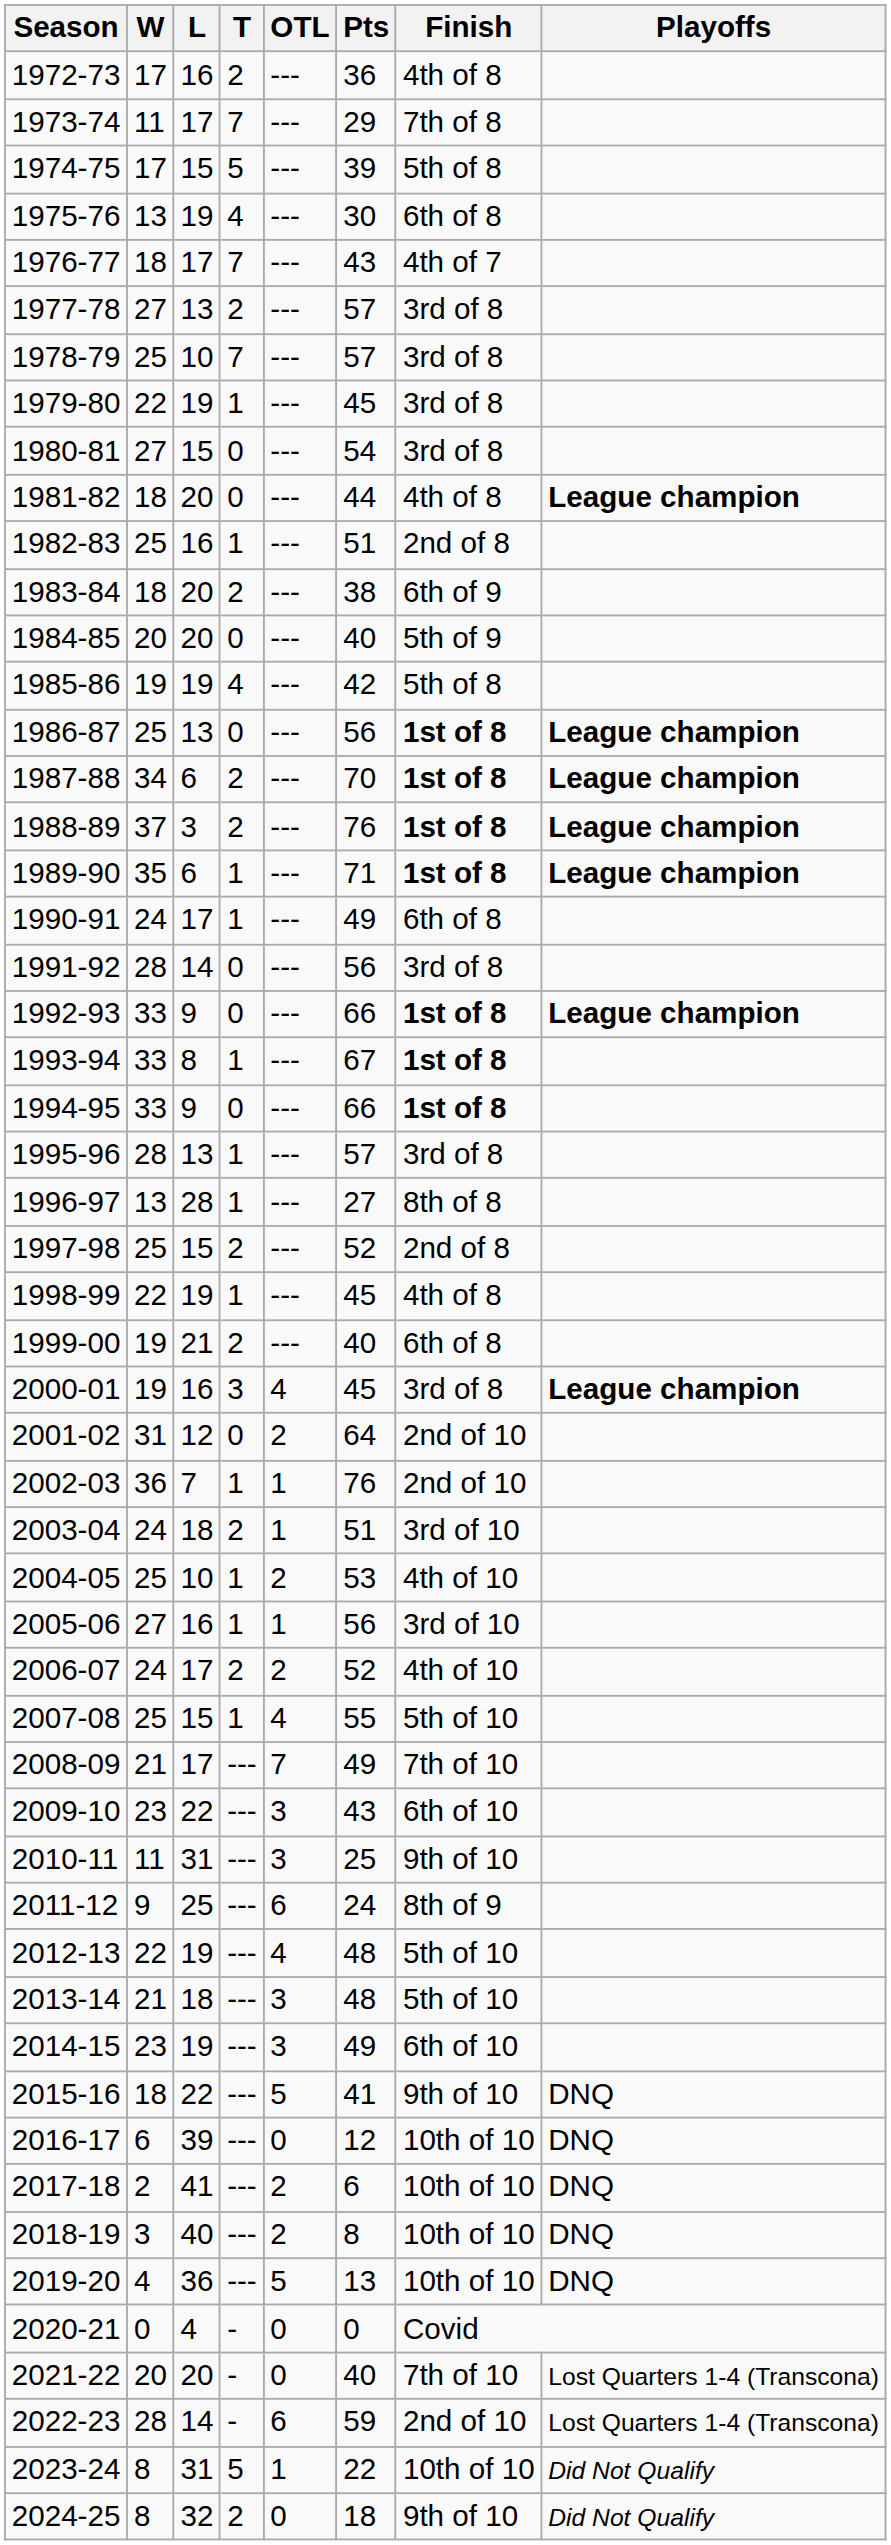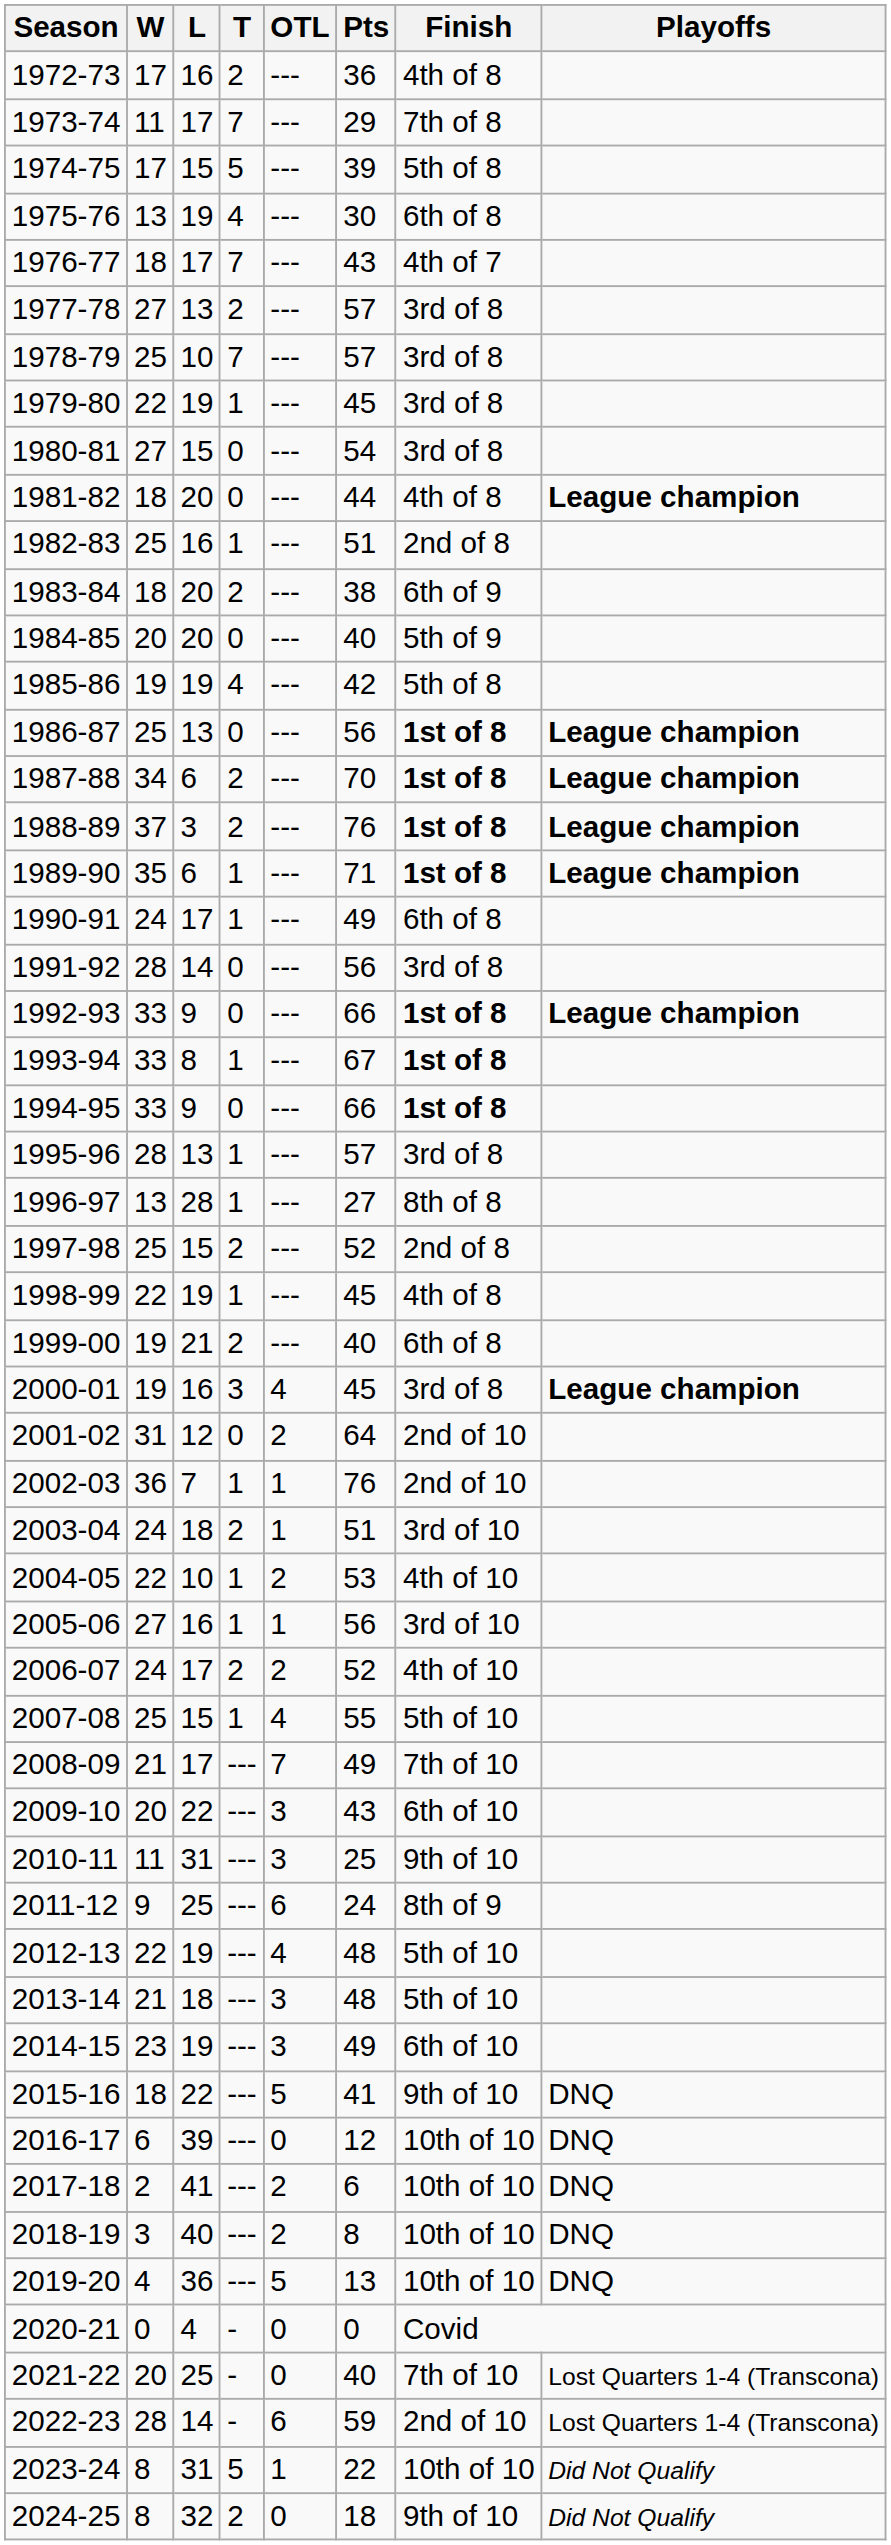2004-05 | W: 25 -> 22
2009-10 | W: 23 -> 20
2021-22 | L: 20 -> 25
